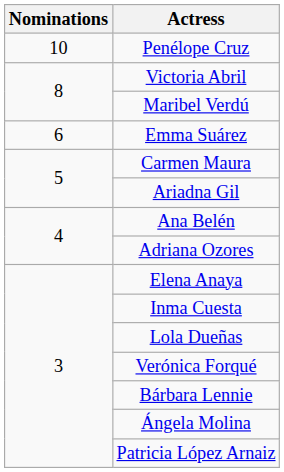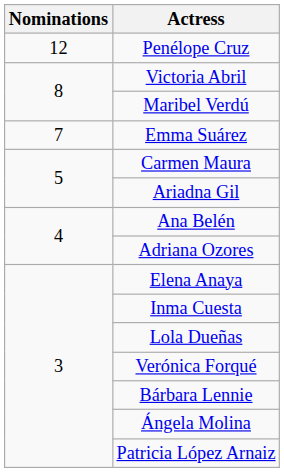Penélope Cruz | Nominations: 10 -> 12
Emma Suárez | Nominations: 6 -> 7
